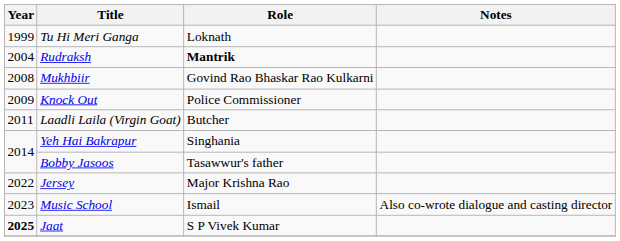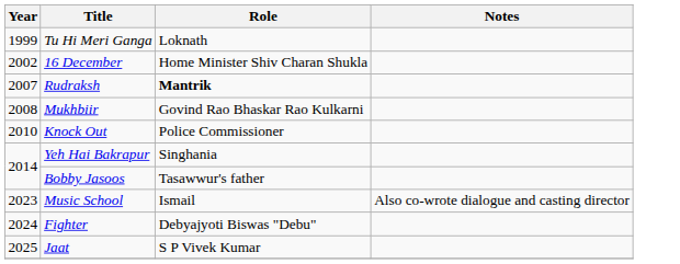+ row: 2002 | 16 December | Home Minister Shiv Charan Shukla
Rudraksh | Year: 2004 -> 2007
Knock Out | Year: 2009 -> 2010
- row: 2011 | Laadli Laila (Virgin Goat) | Butcher
- row: 2022 | Jersey | Major Krishna Rao
+ row: 2024 | Fighter | Debyajyoti Biswas "Debu"
Jaat | Year: bold -> normal
